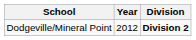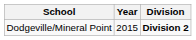Dodgeville/Mineral Point | Year: 2012 -> 2015
